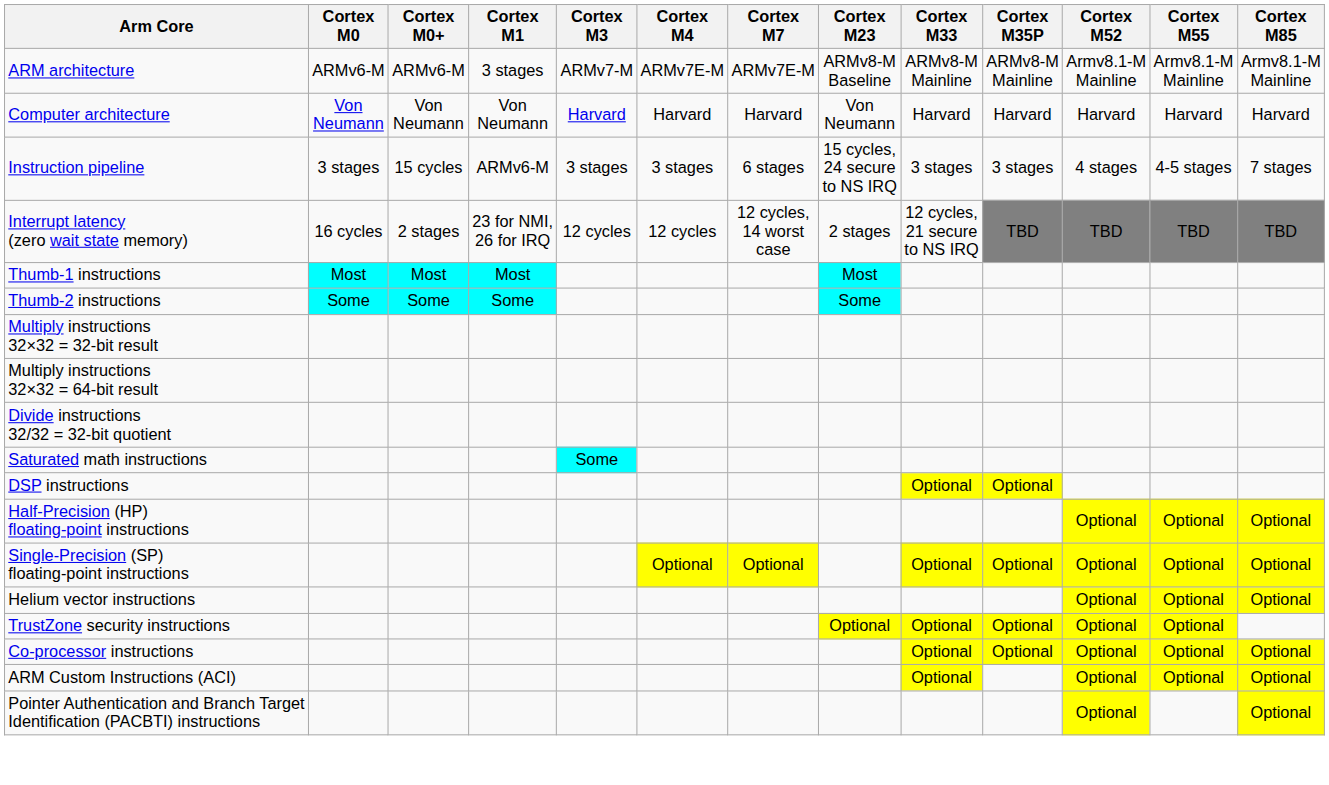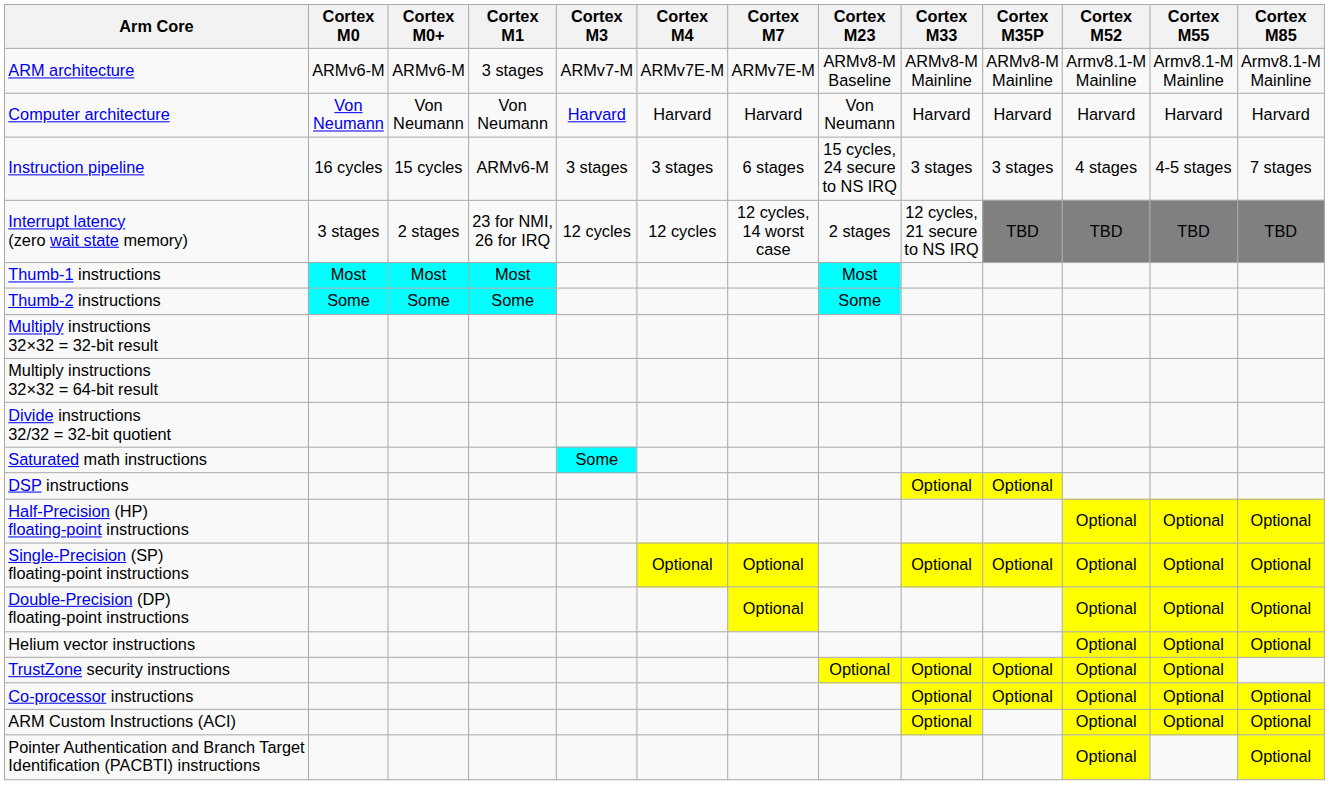Instruction pipeline | Cortex M0: 3 stages -> 16 cycles
Interrupt latency (zero wait state memory) | Cortex M0: 16 cycles -> 3 stages
+ row: Double-Precision (DP) floating-point instructions | Optional | Optional | Optional | Optional
